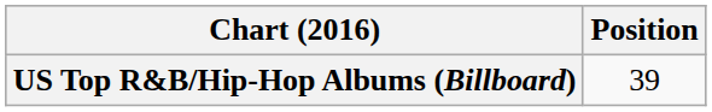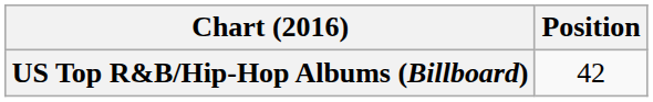US Top R&B/Hip-Hop Albums (Billboard) | Position: 39 -> 42
